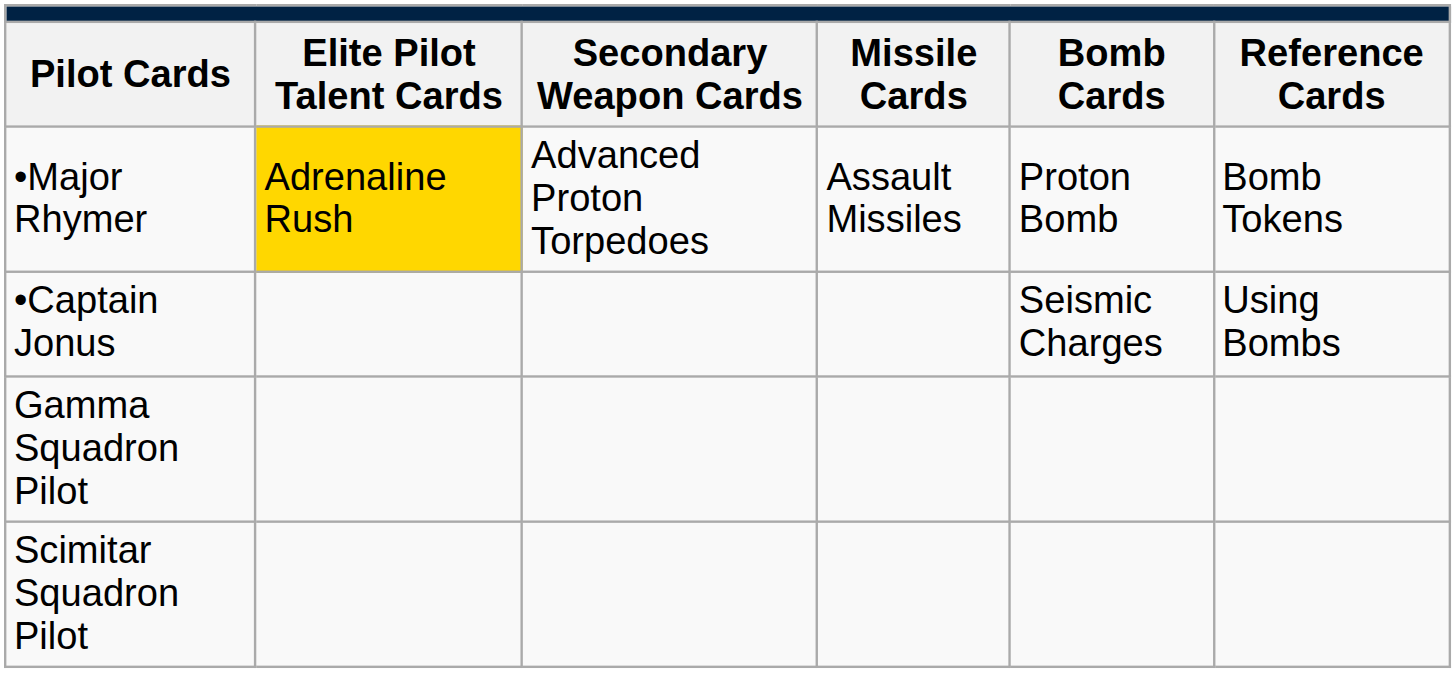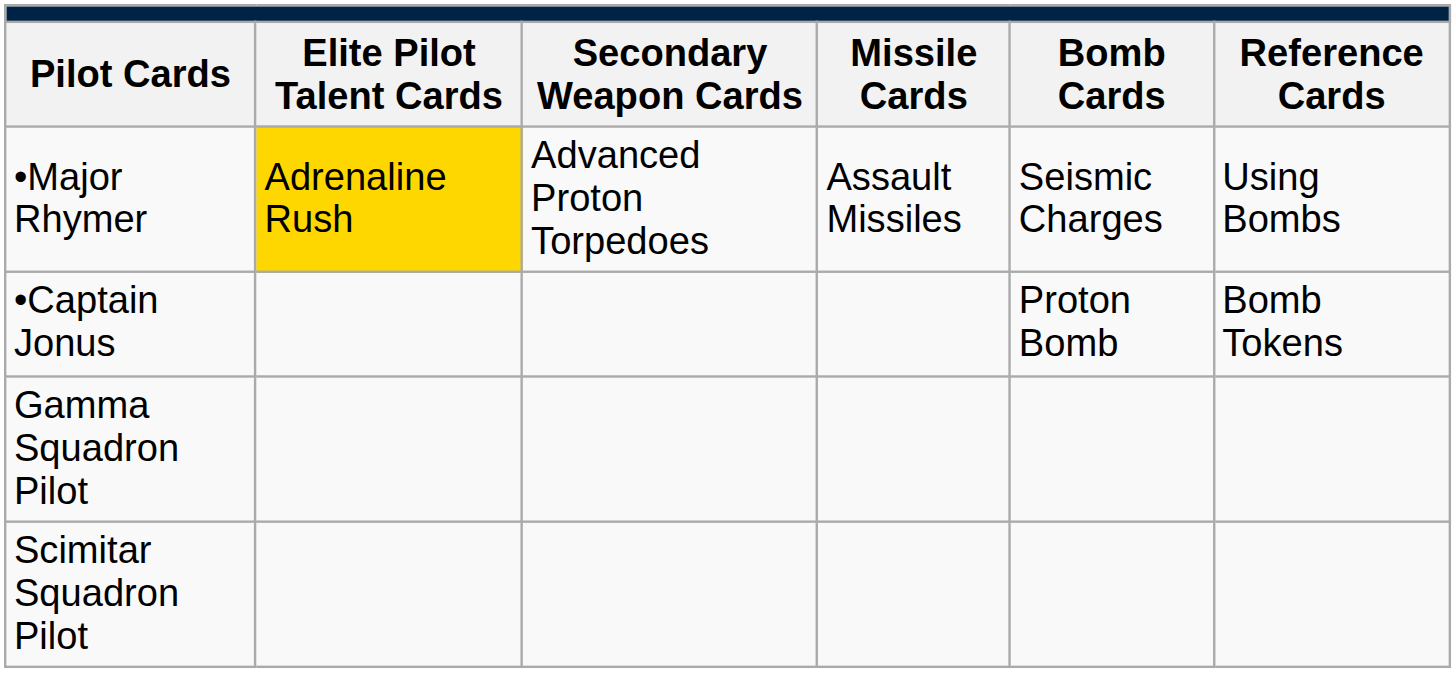•Major Rhymer | column 5: Proton Bomb -> Seismic Charges
•Major Rhymer | column 6: Bomb Tokens -> Using Bombs
•Captain Jonus | column 5: Seismic Charges -> Proton Bomb
•Captain Jonus | column 6: Using Bombs -> Bomb Tokens
